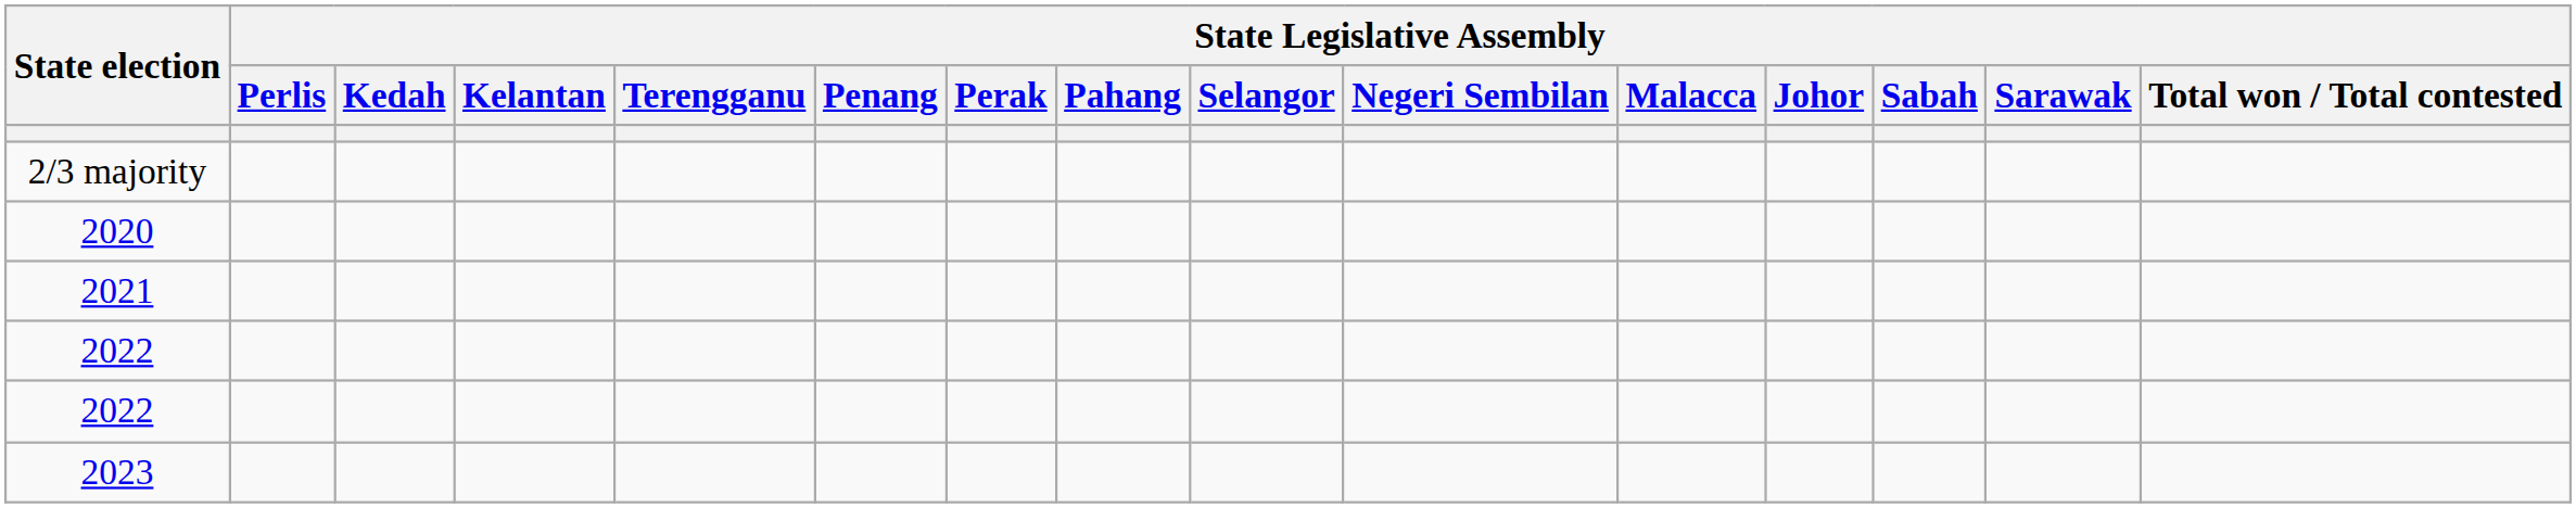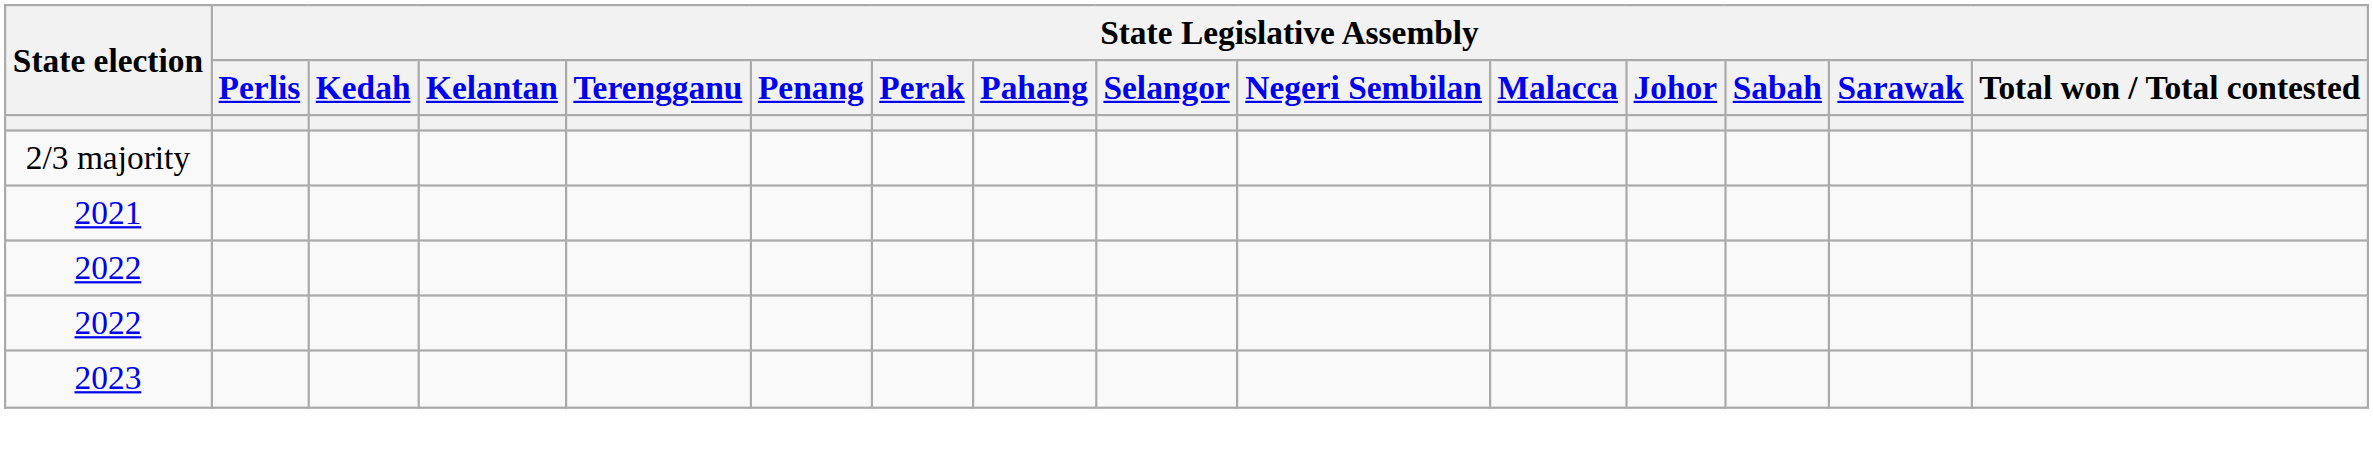- row: 2020
